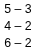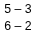- row: 4 – 2
